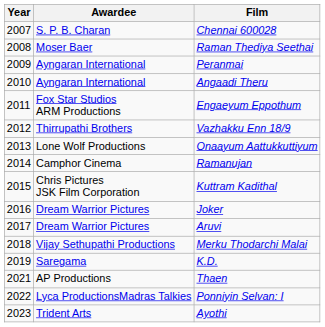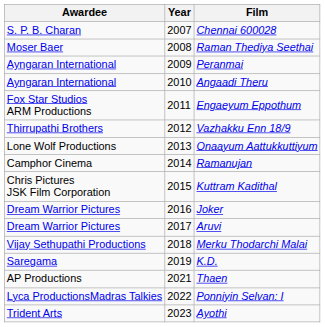columns swapped: Year <-> Awardee
